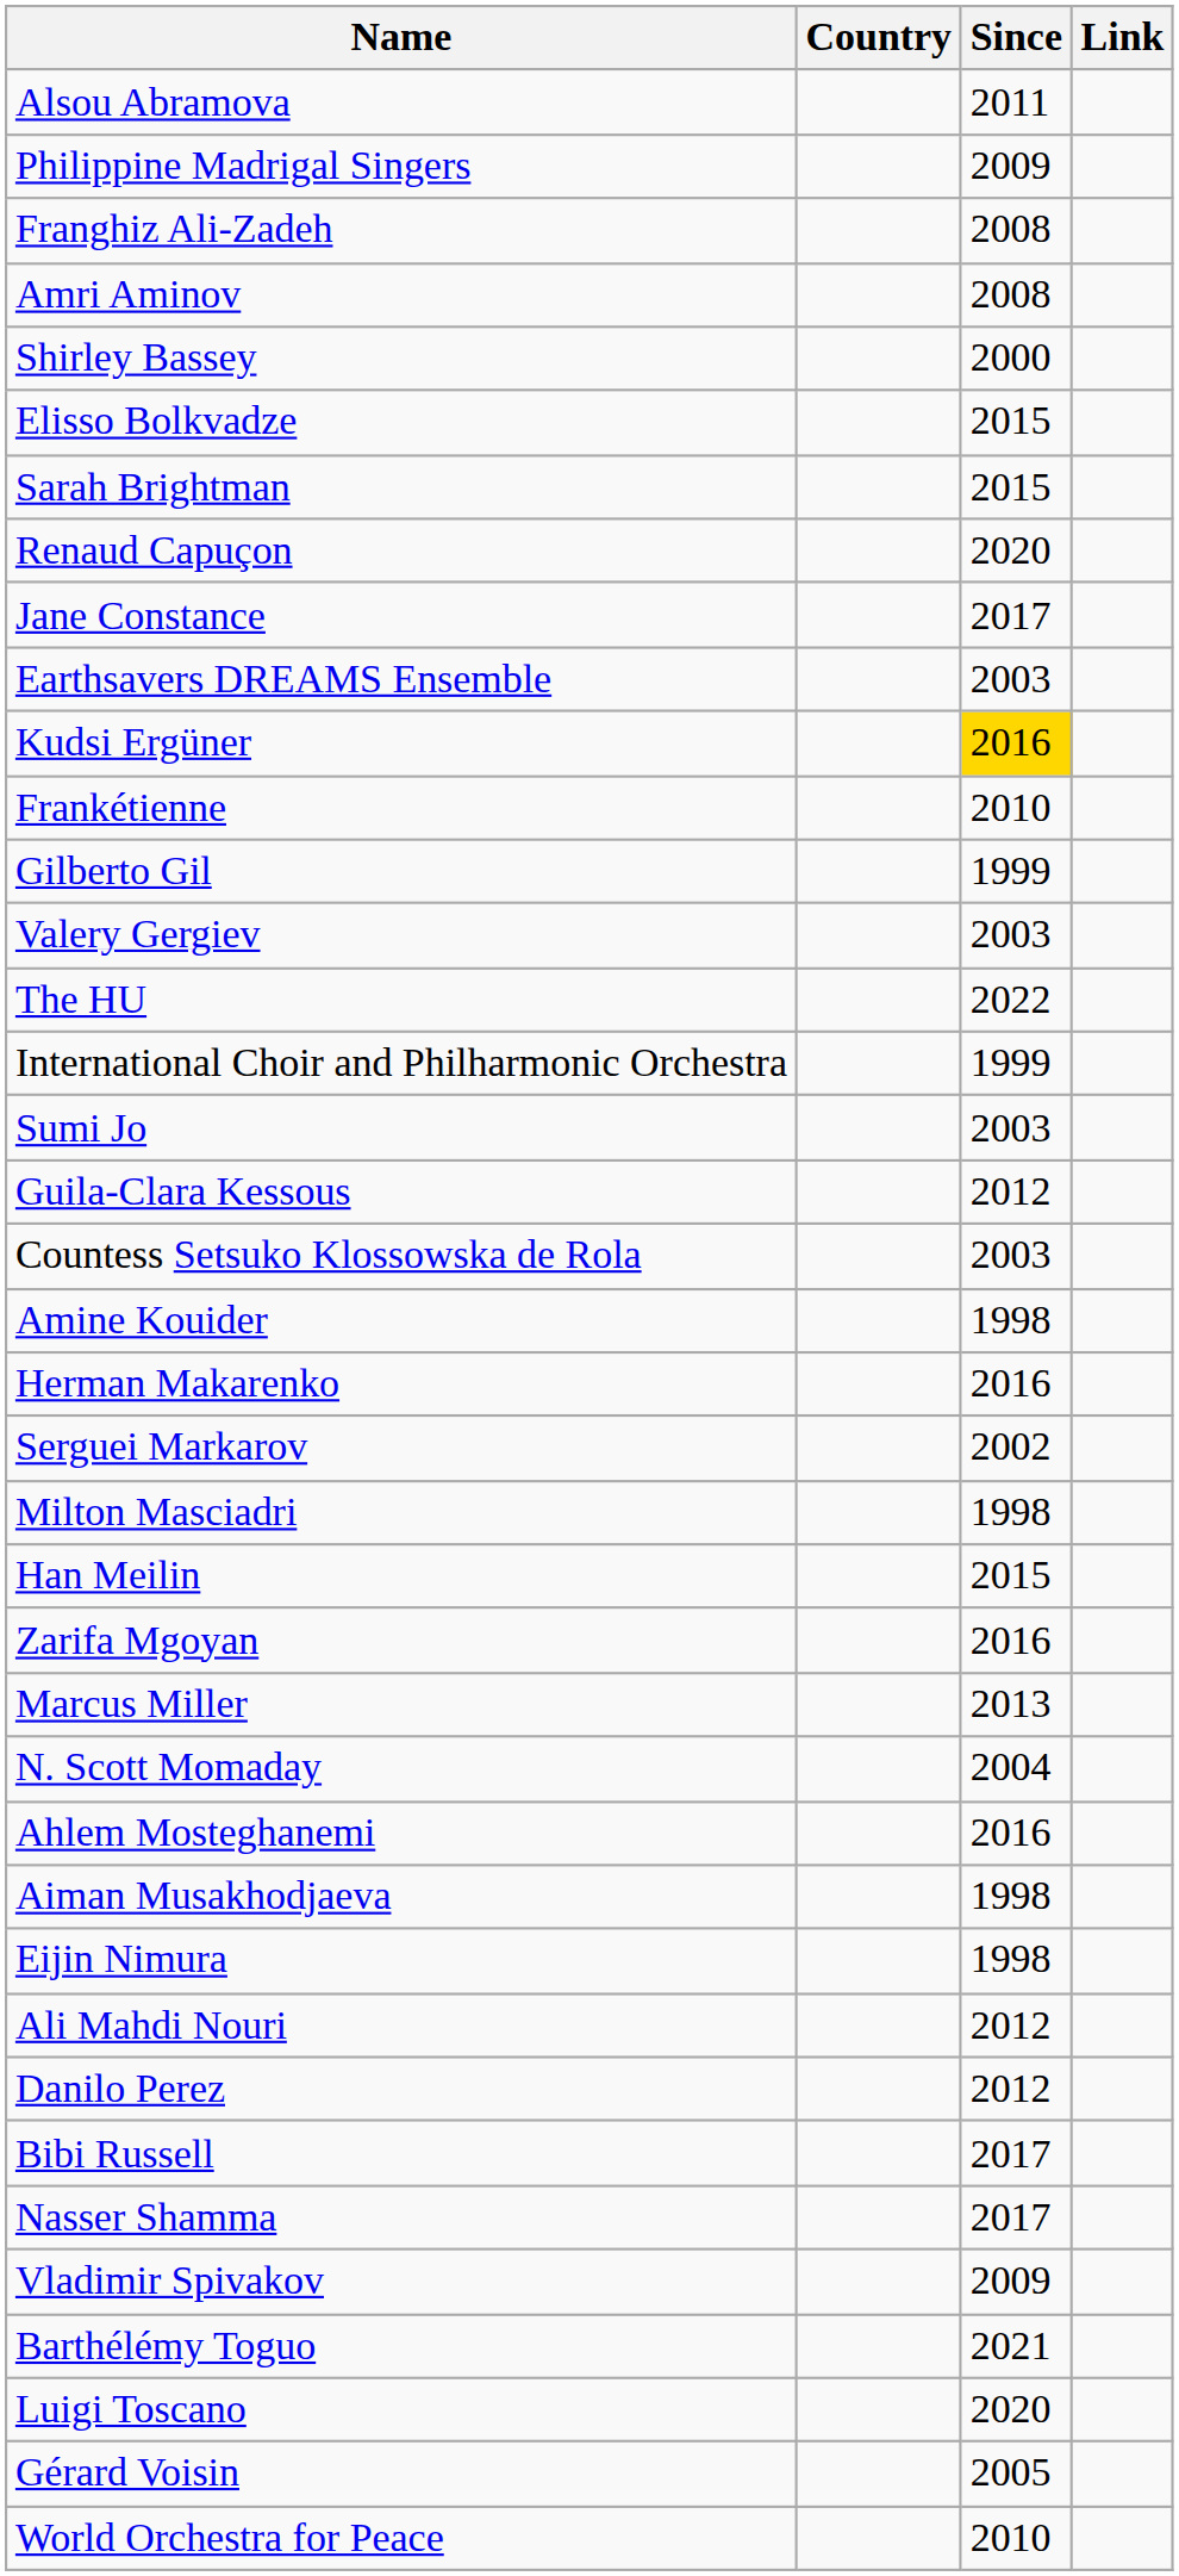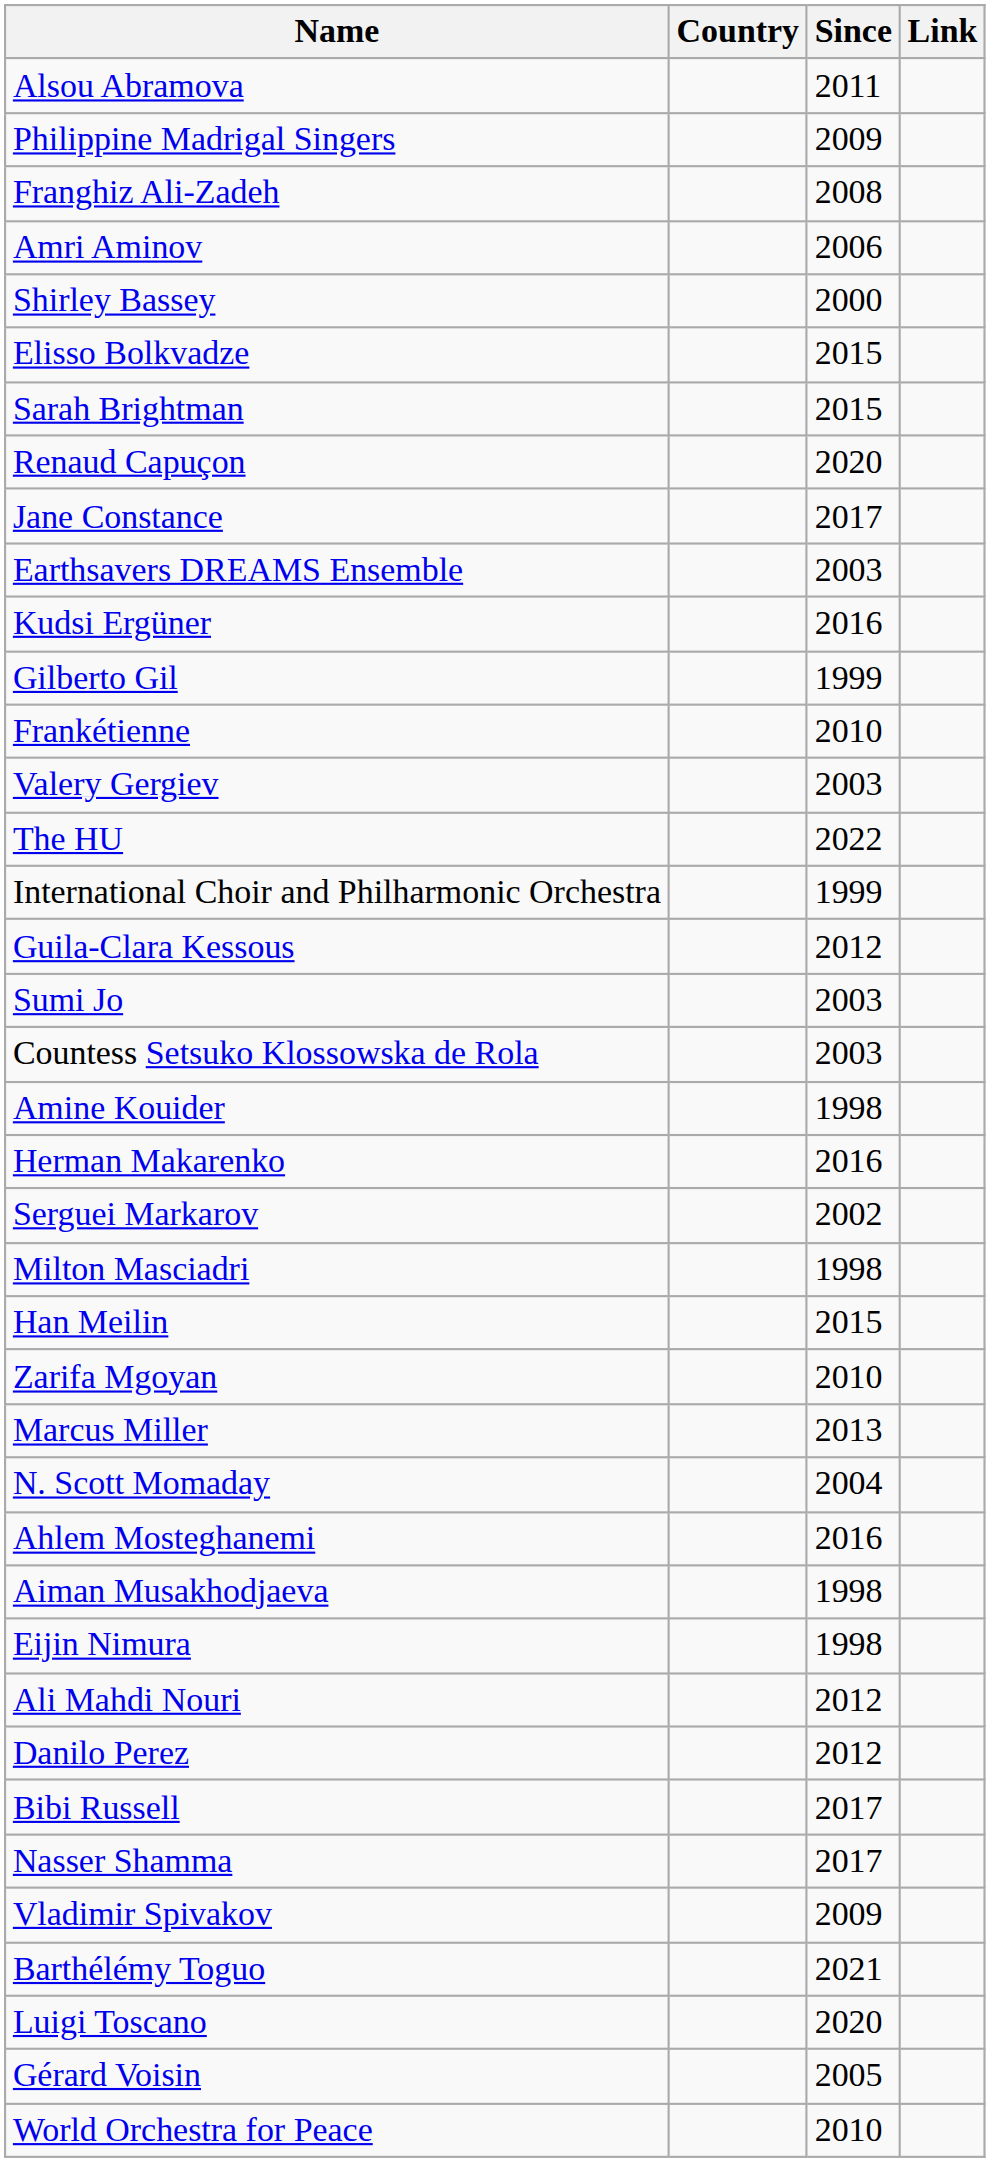Amri Aminov | Since: 2008 -> 2006
Kudsi Ergüner | Since: gold background -> no background
rows swapped: Frankétienne <-> Gilberto Gil
rows swapped: Sumi Jo <-> Guila-Clara Kessous
Zarifa Mgoyan | Since: 2016 -> 2010
